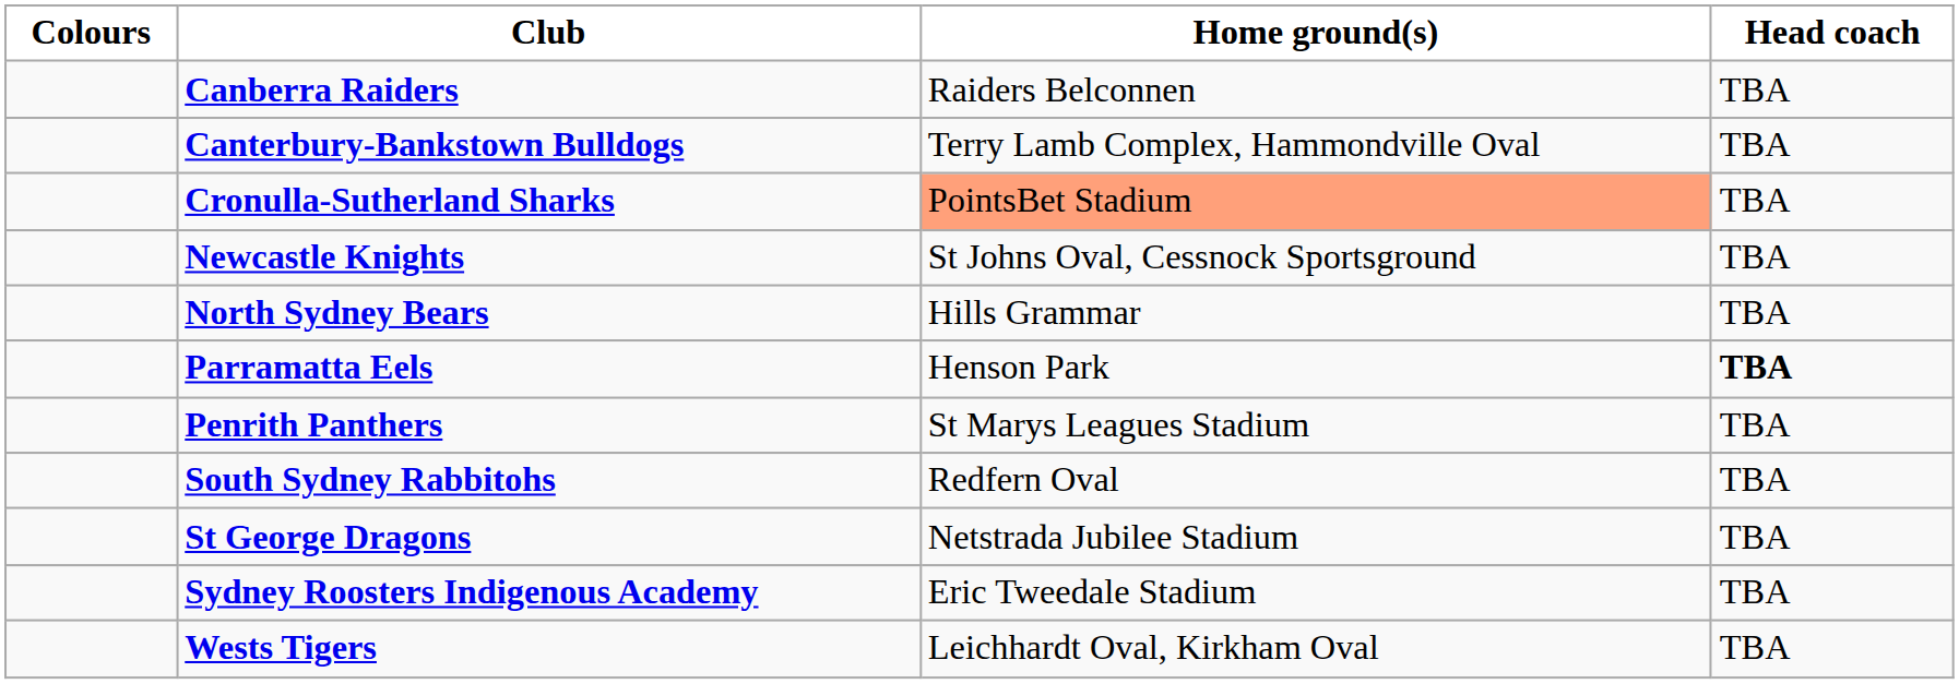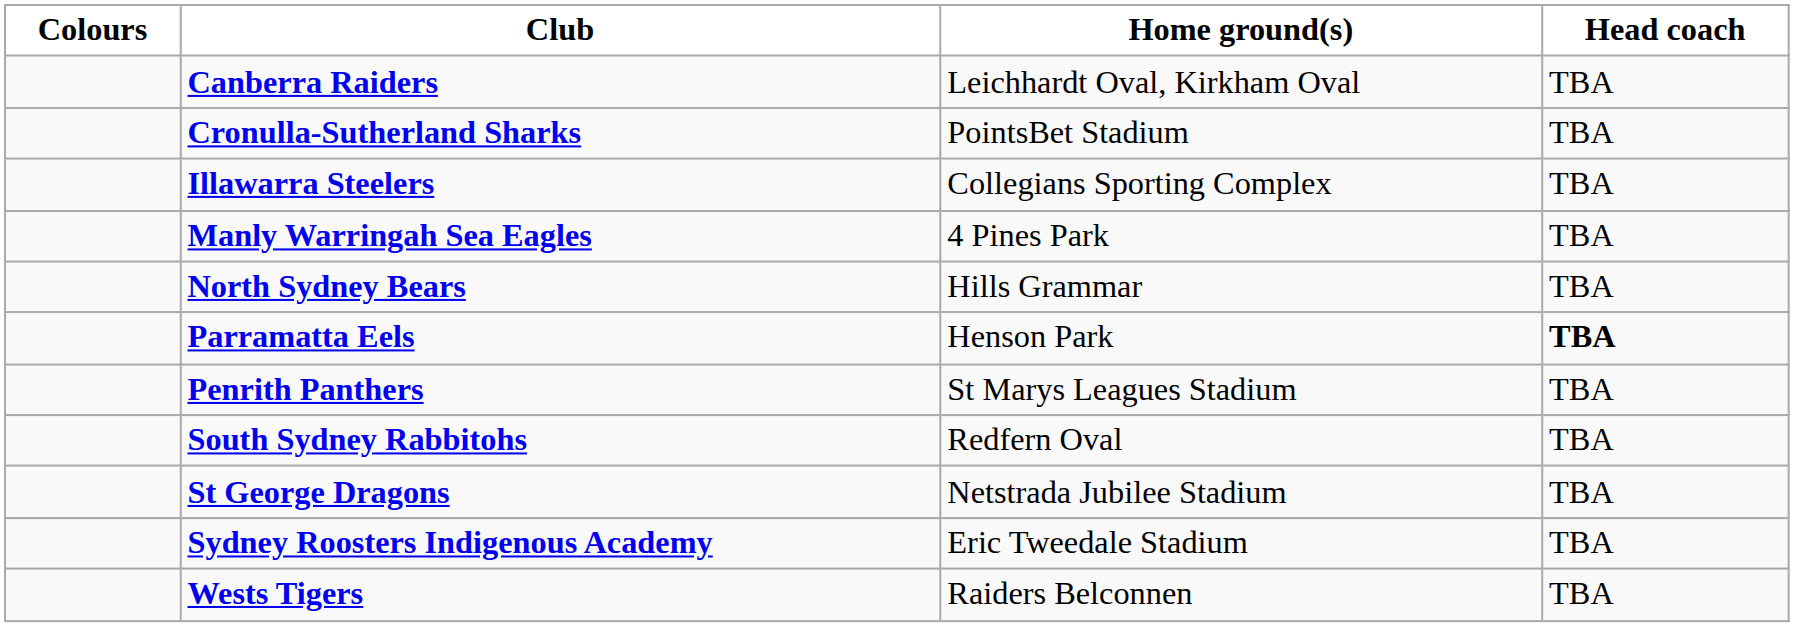Canberra Raiders | Home ground(s): Raiders Belconnen -> Leichhardt Oval, Kirkham Oval
- row: Canterbury-Bankstown Bulldogs | Terry Lamb Complex, Hammondville Oval | TBA
Cronulla-Sutherland Sharks | Home ground(s): lightsalmon background -> no background
+ row: Illawarra Steelers | Collegians Sporting Complex | TBA
+ row: Manly Warringah Sea Eagles | 4 Pines Park | TBA
- row: Newcastle Knights | St Johns Oval, Cessnock Sportsground | TBA
Wests Tigers | Home ground(s): Leichhardt Oval, Kirkham Oval -> Raiders Belconnen
